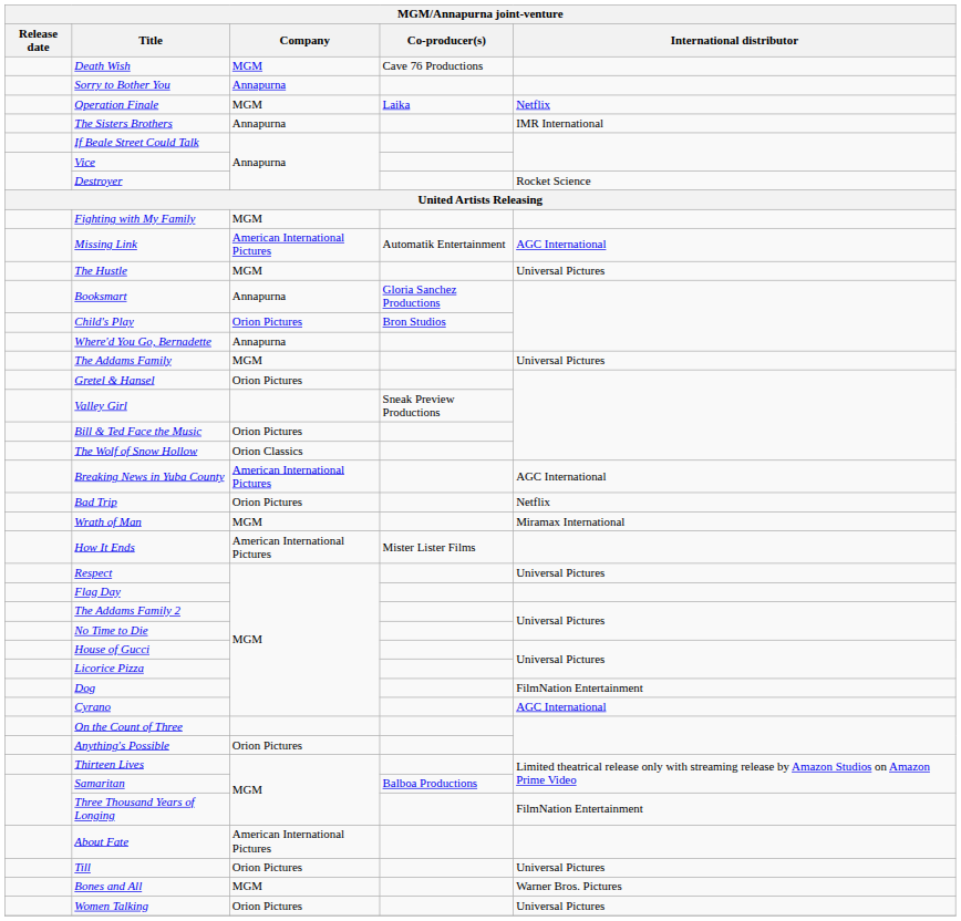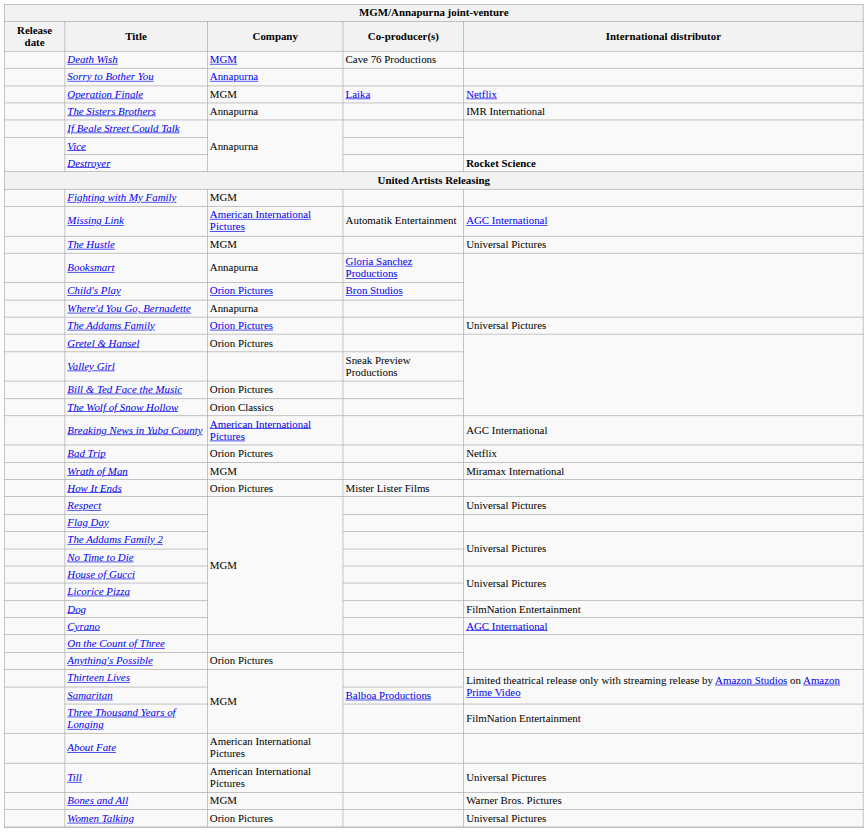Destroyer | International distributor: normal -> bold
The Addams Family | Company: MGM -> Orion Pictures
How It Ends | Company: American International Pictures -> Orion Pictures
Till | Company: Orion Pictures -> American International Pictures
